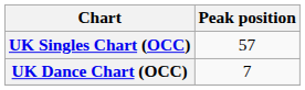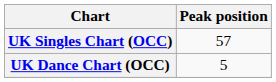UK Dance Chart (OCC) | Peak position: 7 -> 5
